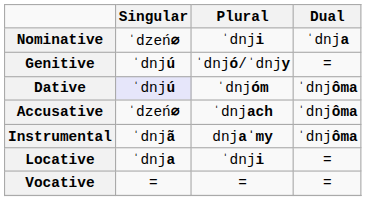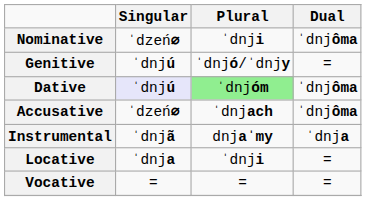Nominative | Dual: ˈdnja -> ˈdnjôma
Dative | Plural: no background -> lightgreen background
Instrumental | Dual: ˈdnjôma -> ˈdnja
